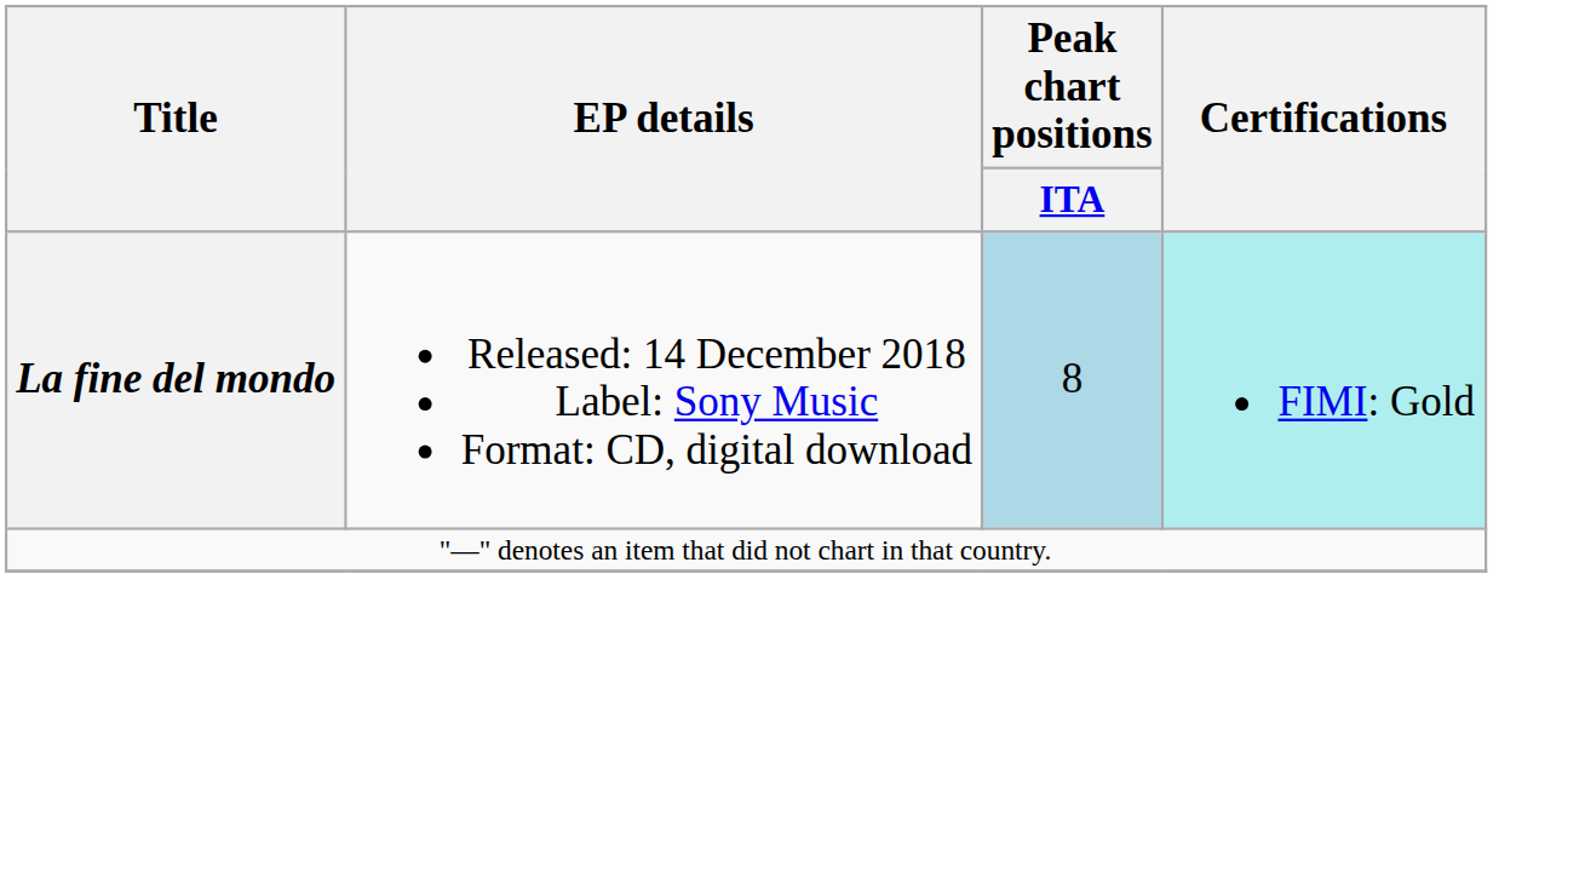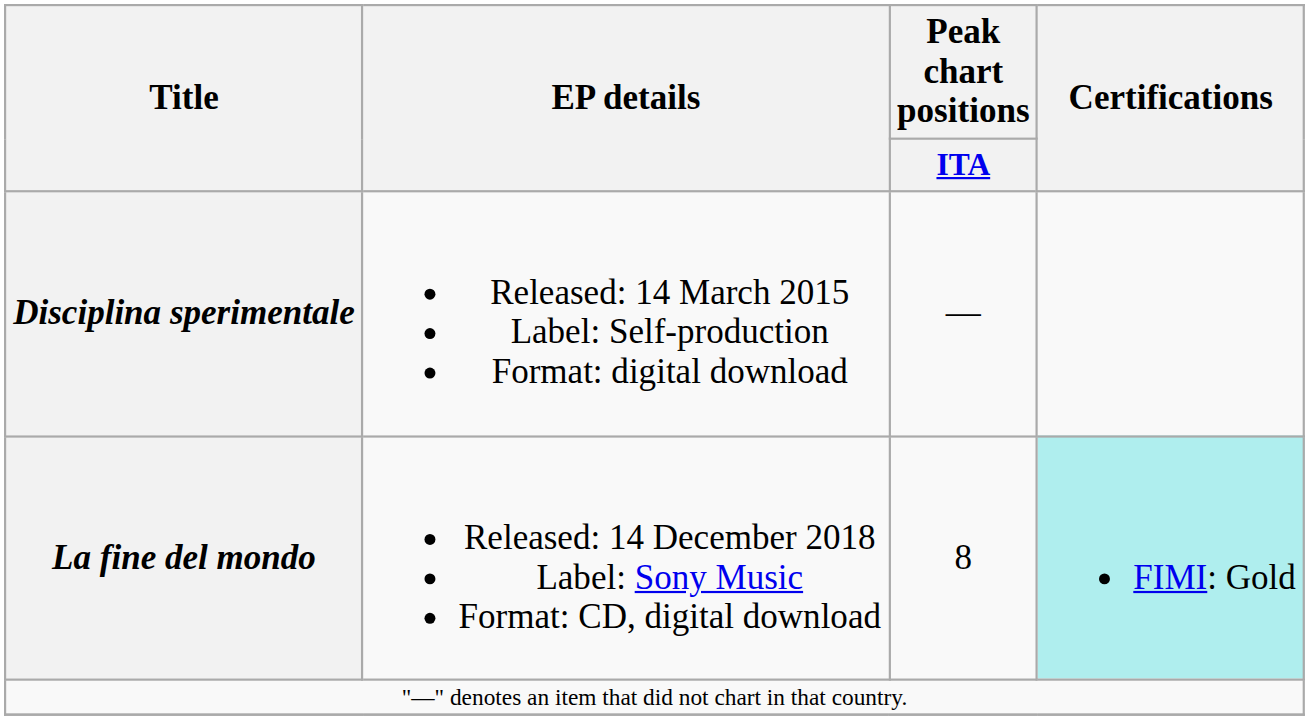+ row: Disciplina sperimentale | Released: 14 March 2015 Label: Self-production Format: digital download | —
La fine del mondo | Peak chart positions / ITA: lightblue background -> no background
